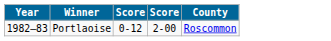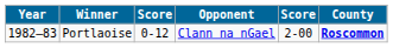+ column: Opponent | Clann na nGael
Portlaoise | County: normal -> bold
